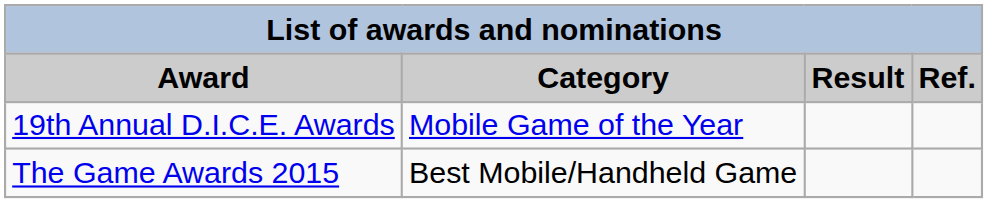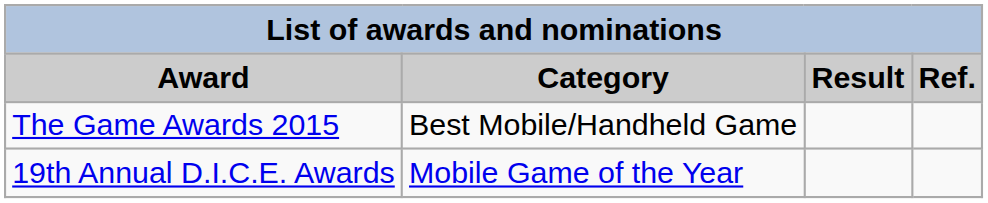rows swapped: The Game Awards 2015 <-> 19th Annual D.I.C.E. Awards
